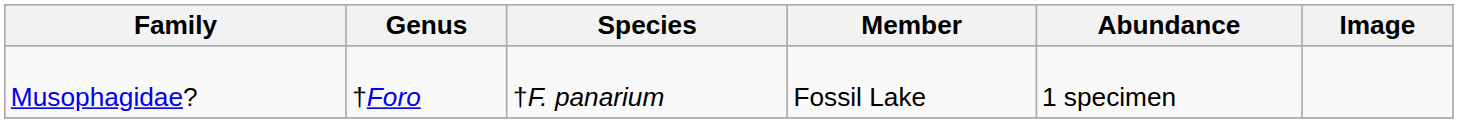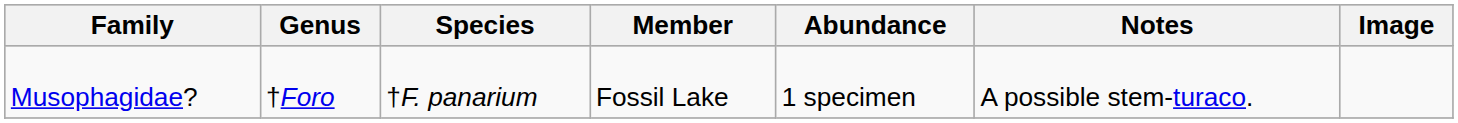+ column: Notes | A possible stem-turaco.
